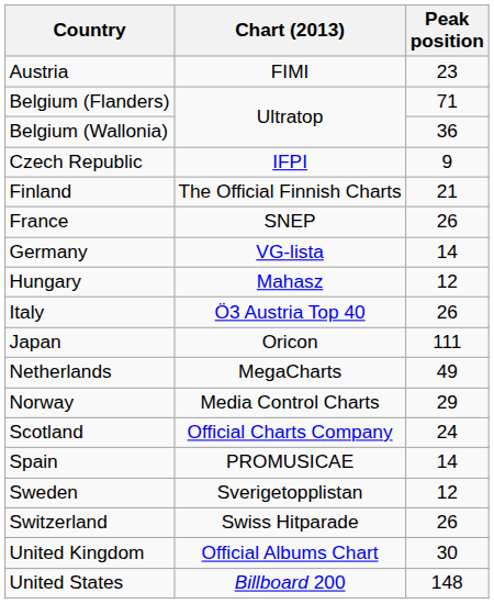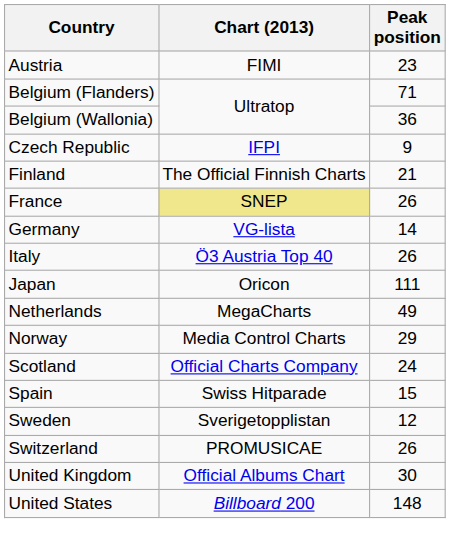France | Chart (2013): no background -> khaki background
- row: Hungary | Mahasz | 12
Spain | Chart (2013): PROMUSICAE -> Swiss Hitparade
Spain | Peak position: 14 -> 15
Switzerland | Chart (2013): Swiss Hitparade -> PROMUSICAE
